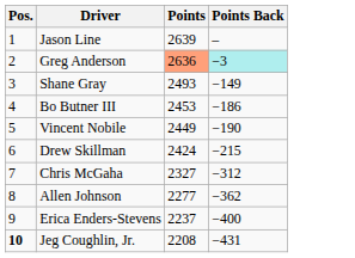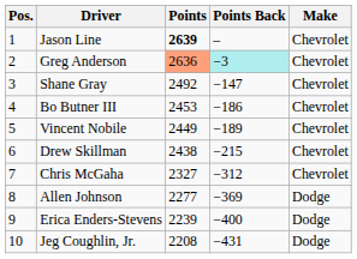+ column: Make | Chevrolet | Chevrolet | Chevrolet | Chevrolet | Chevrolet | Chevrolet | Chevrolet | Dodge | Dodge | Dodge
Jason Line | Points: normal -> bold
Shane Gray | Points: 2493 -> 2492
Shane Gray | Points Back: −149 -> −147
Vincent Nobile | Points Back: −190 -> −189
Drew Skillman | Points: 2424 -> 2438
Allen Johnson | Points Back: −362 -> −369
Erica Enders-Stevens | Points: 2237 -> 2239
Jeg Coughlin, Jr. | Pos.: bold -> normal
